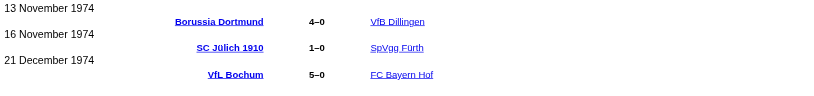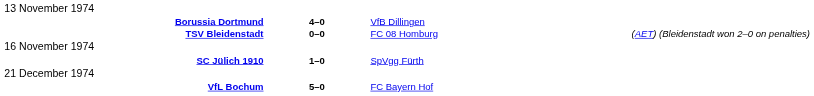+ row: TSV Bleidenstadt | 0–0 | FC 08 Homburg | (AET) (Bleidenstadt won 2–0 on penalties)
